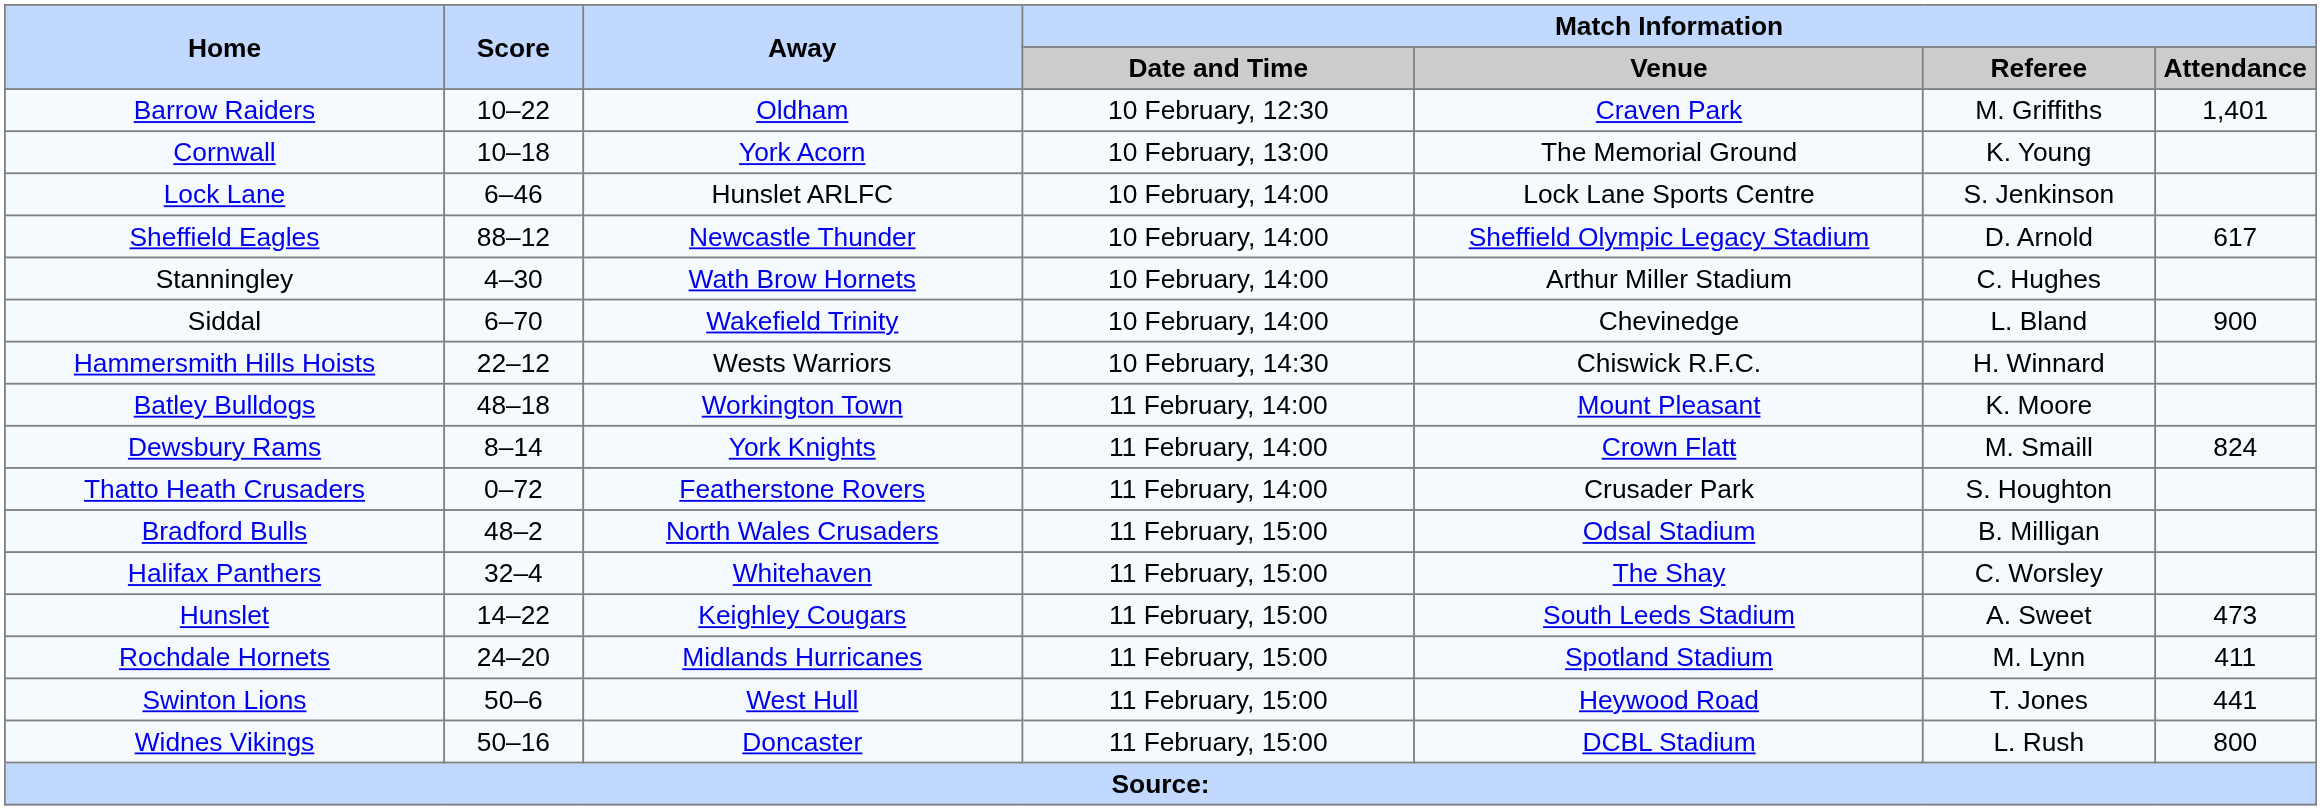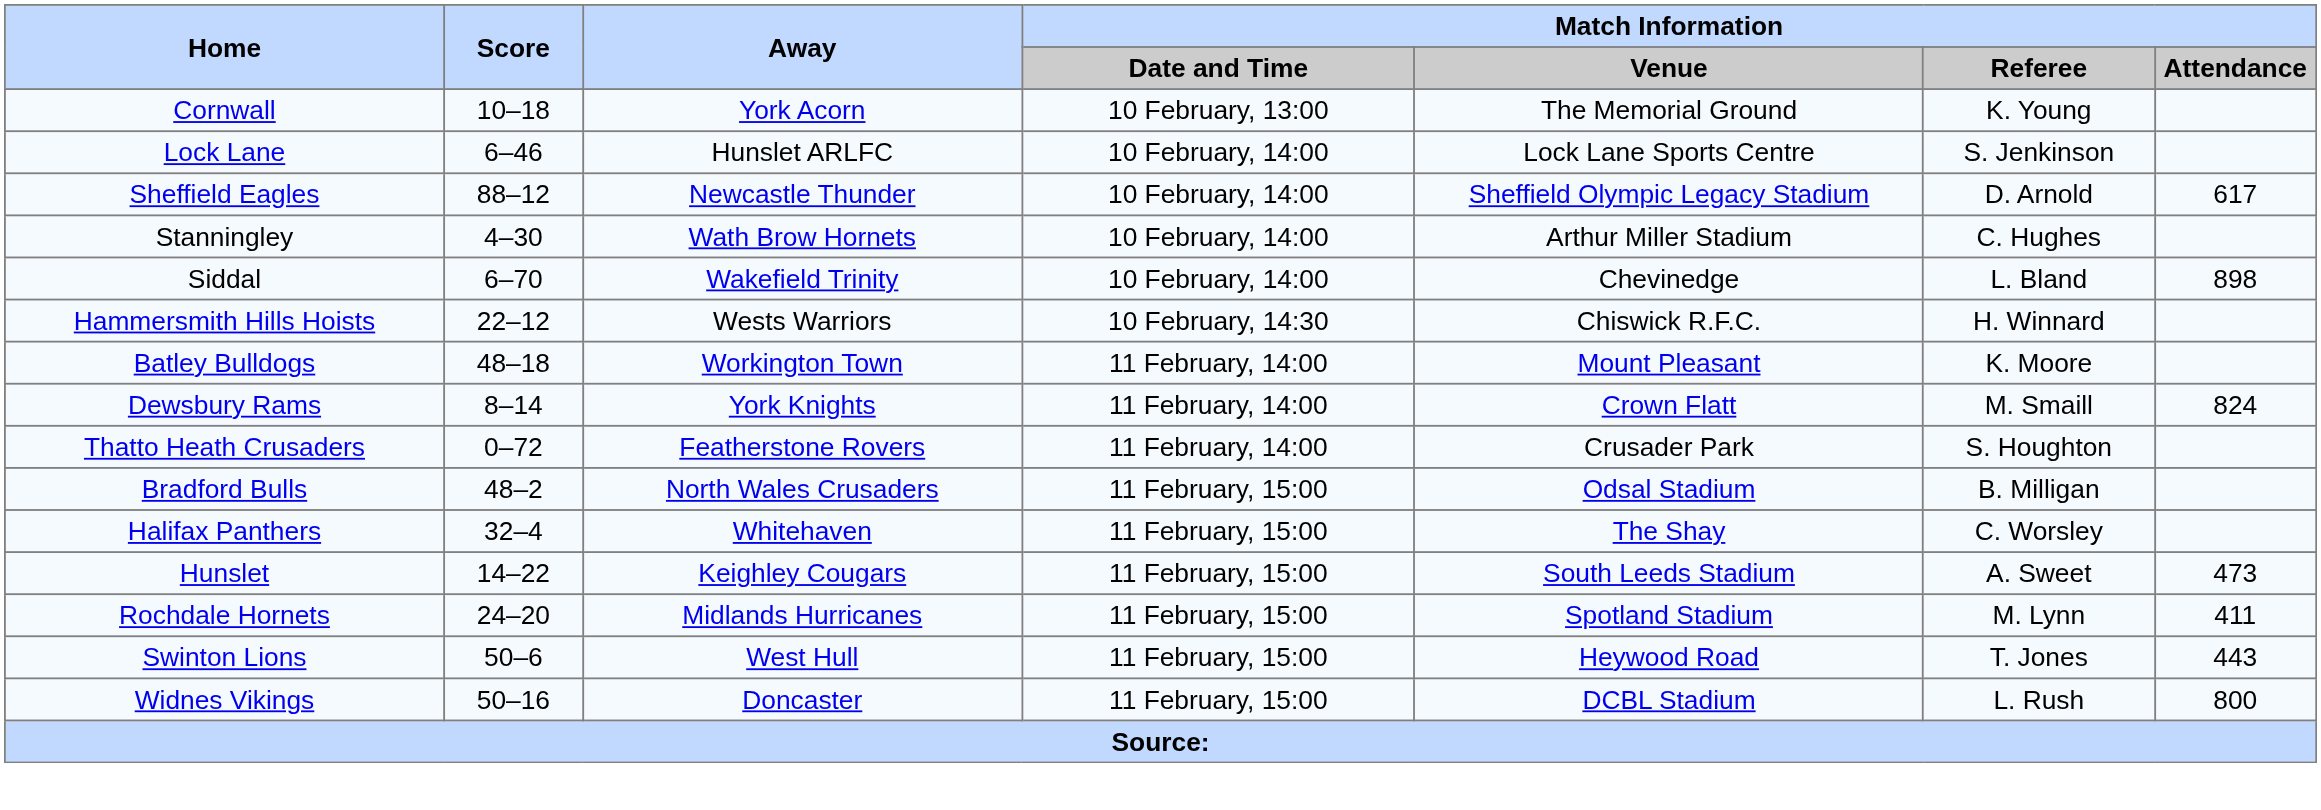- row: Barrow Raiders | 10–22 | Oldham | 10 February, 12:30 | Craven Park | M. Griffiths | 1,401
Siddal | Match Information / Attendance: 900 -> 898
Swinton Lions | Match Information / Attendance: 441 -> 443
